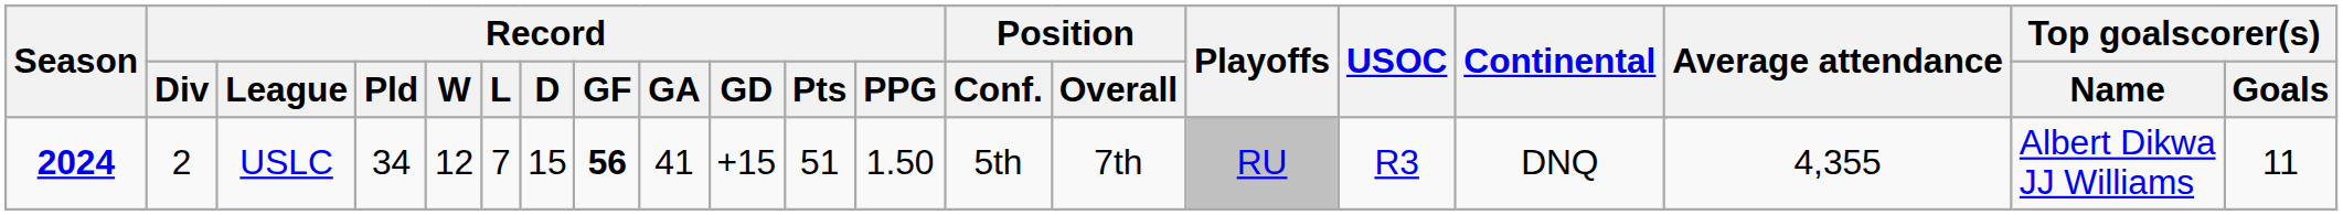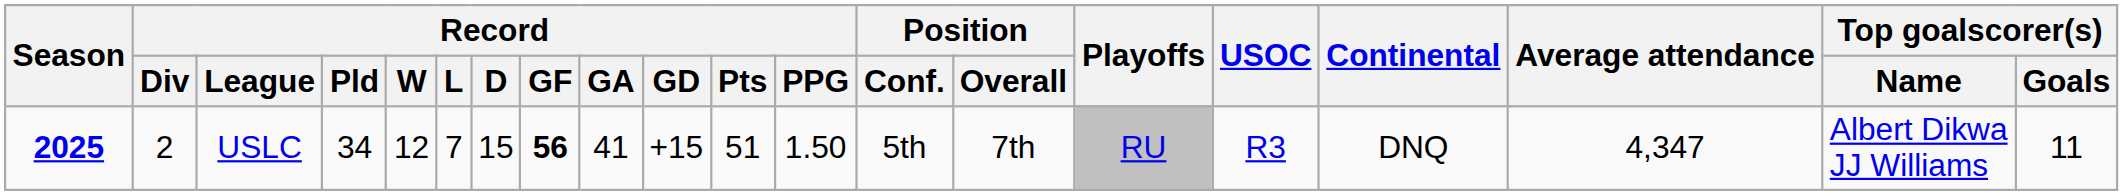USLC | Season: 2024 -> 2025
USLC | Average attendance: 4,355 -> 4,347
